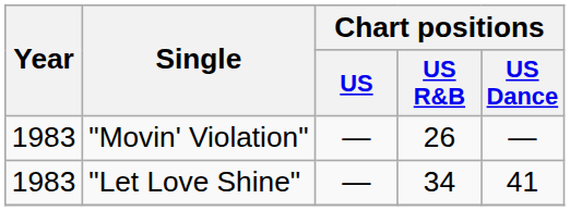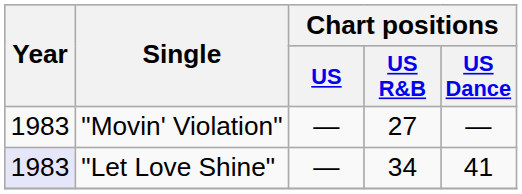"Movin' Violation" | Chart positions / US R&B: 26 -> 27
"Let Love Shine" | Year: no background -> lavender background
